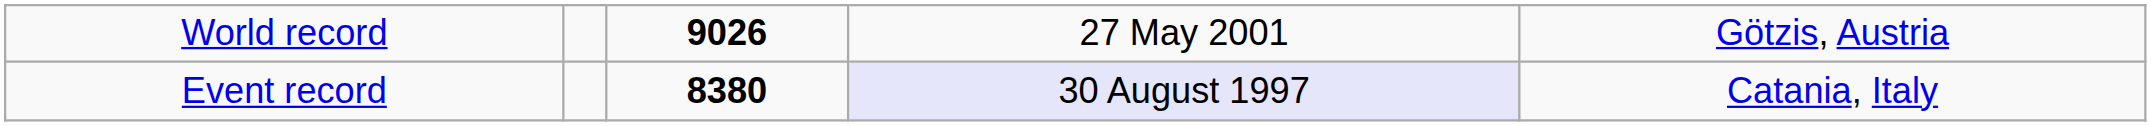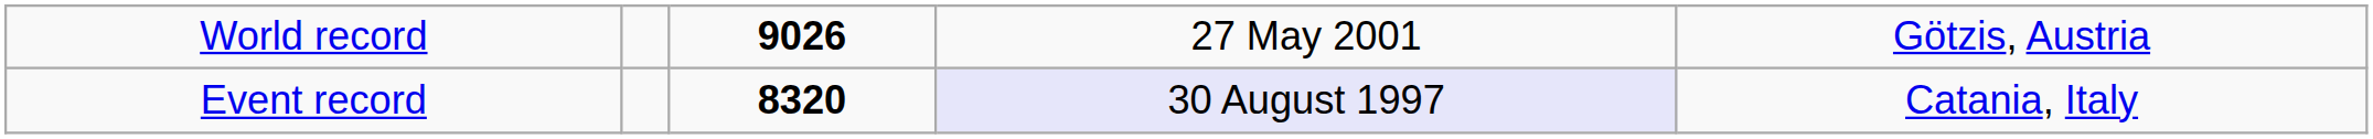Event record | column 3: 8380 -> 8320
